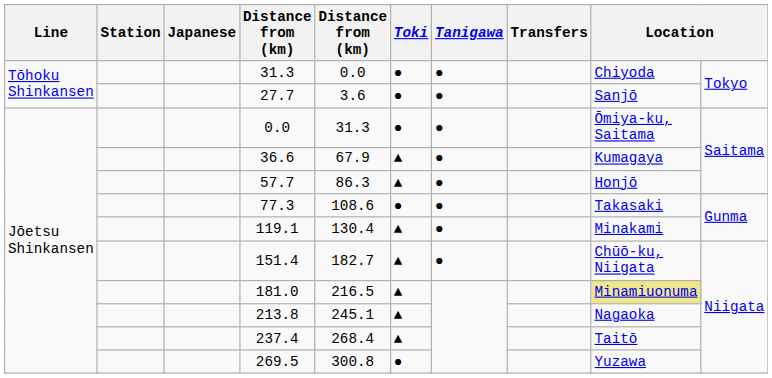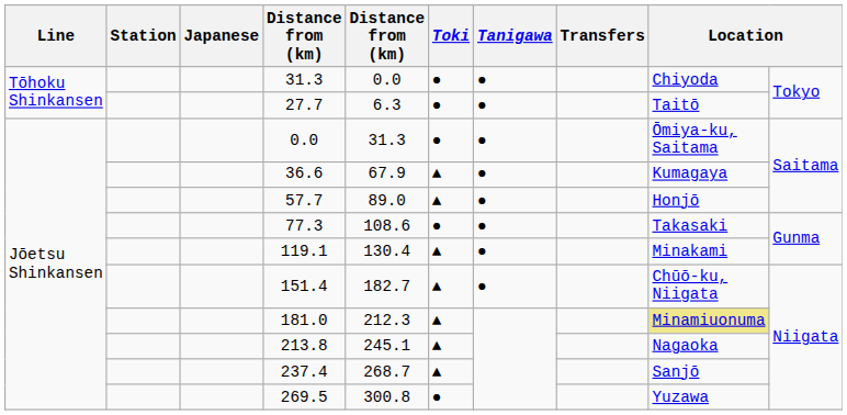27.7 | column 5: 3.6 -> 6.3
27.7 | column 9: Sanjō -> Taitō
57.7 | column 5: 86.3 -> 89.0
181.0 | column 5: 216.5 -> 212.3
237.4 | column 5: 268.4 -> 268.7
237.4 | column 9: Taitō -> Sanjō
